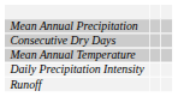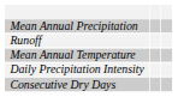rows swapped: Runoff <-> Consecutive Dry Days
